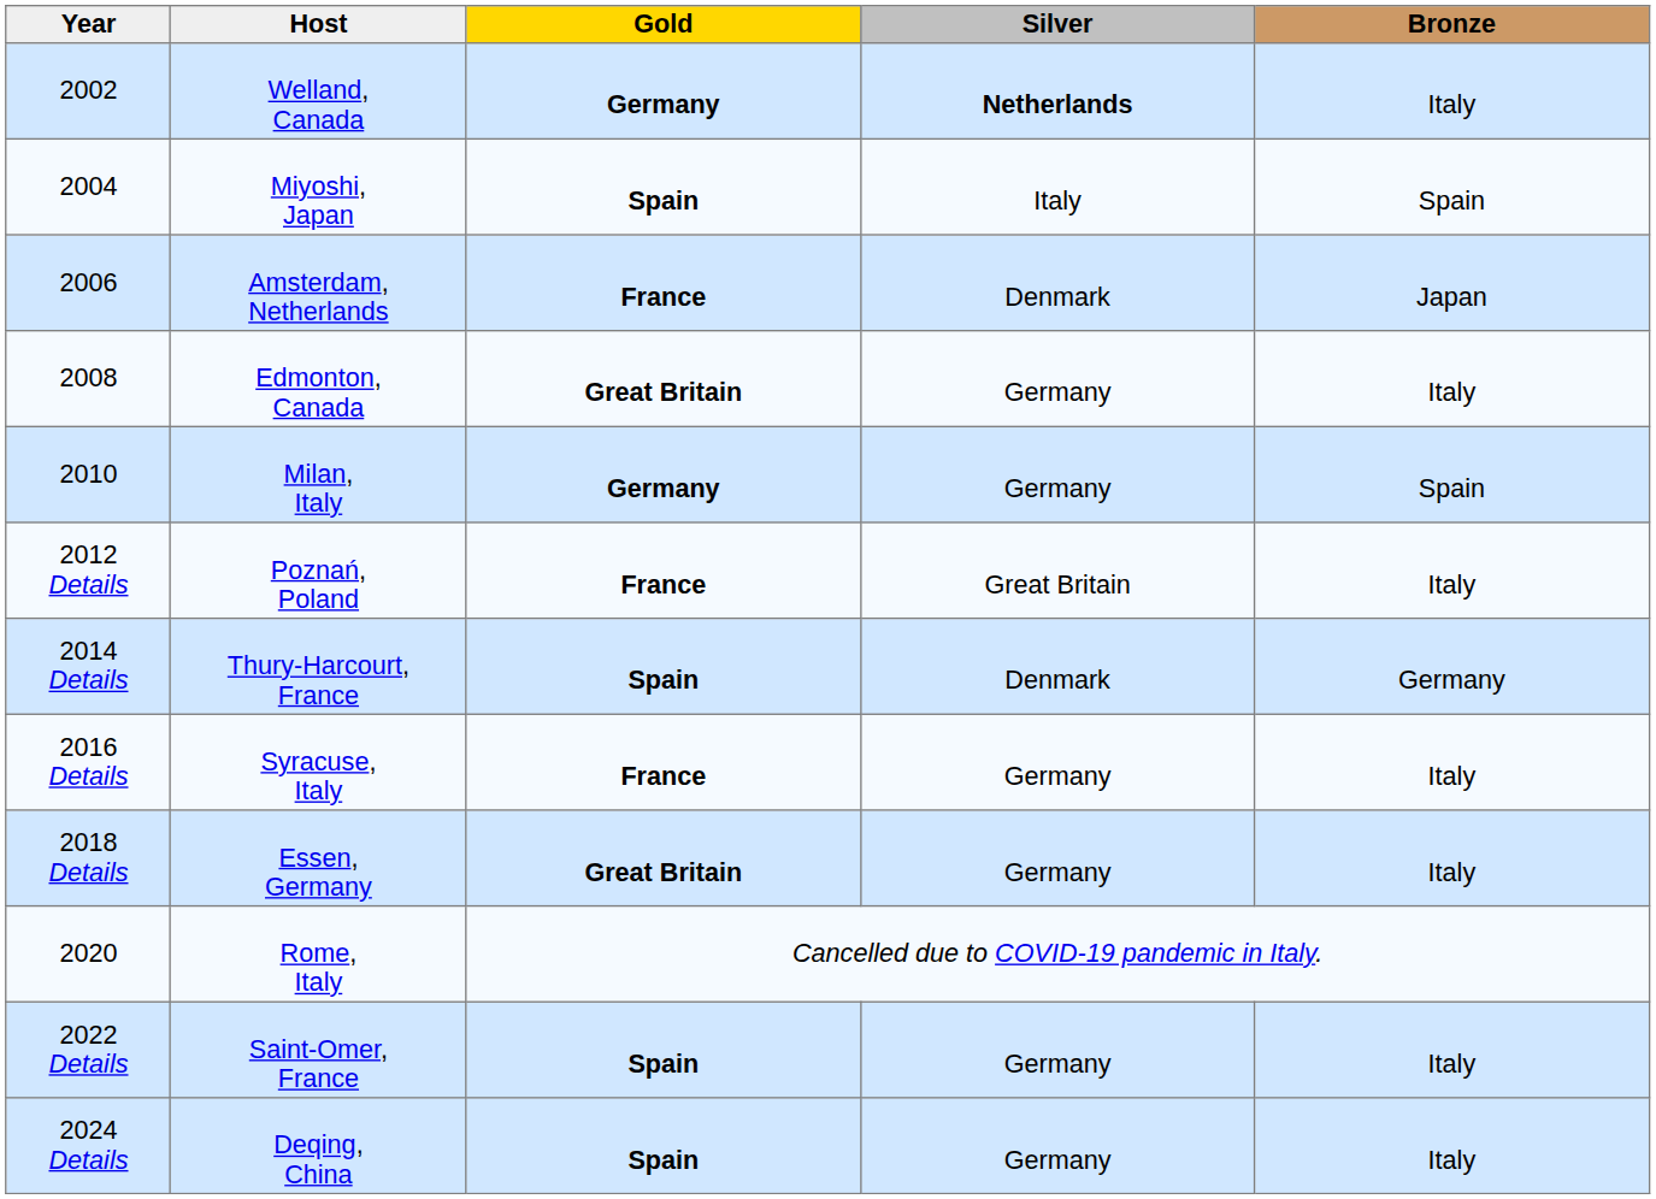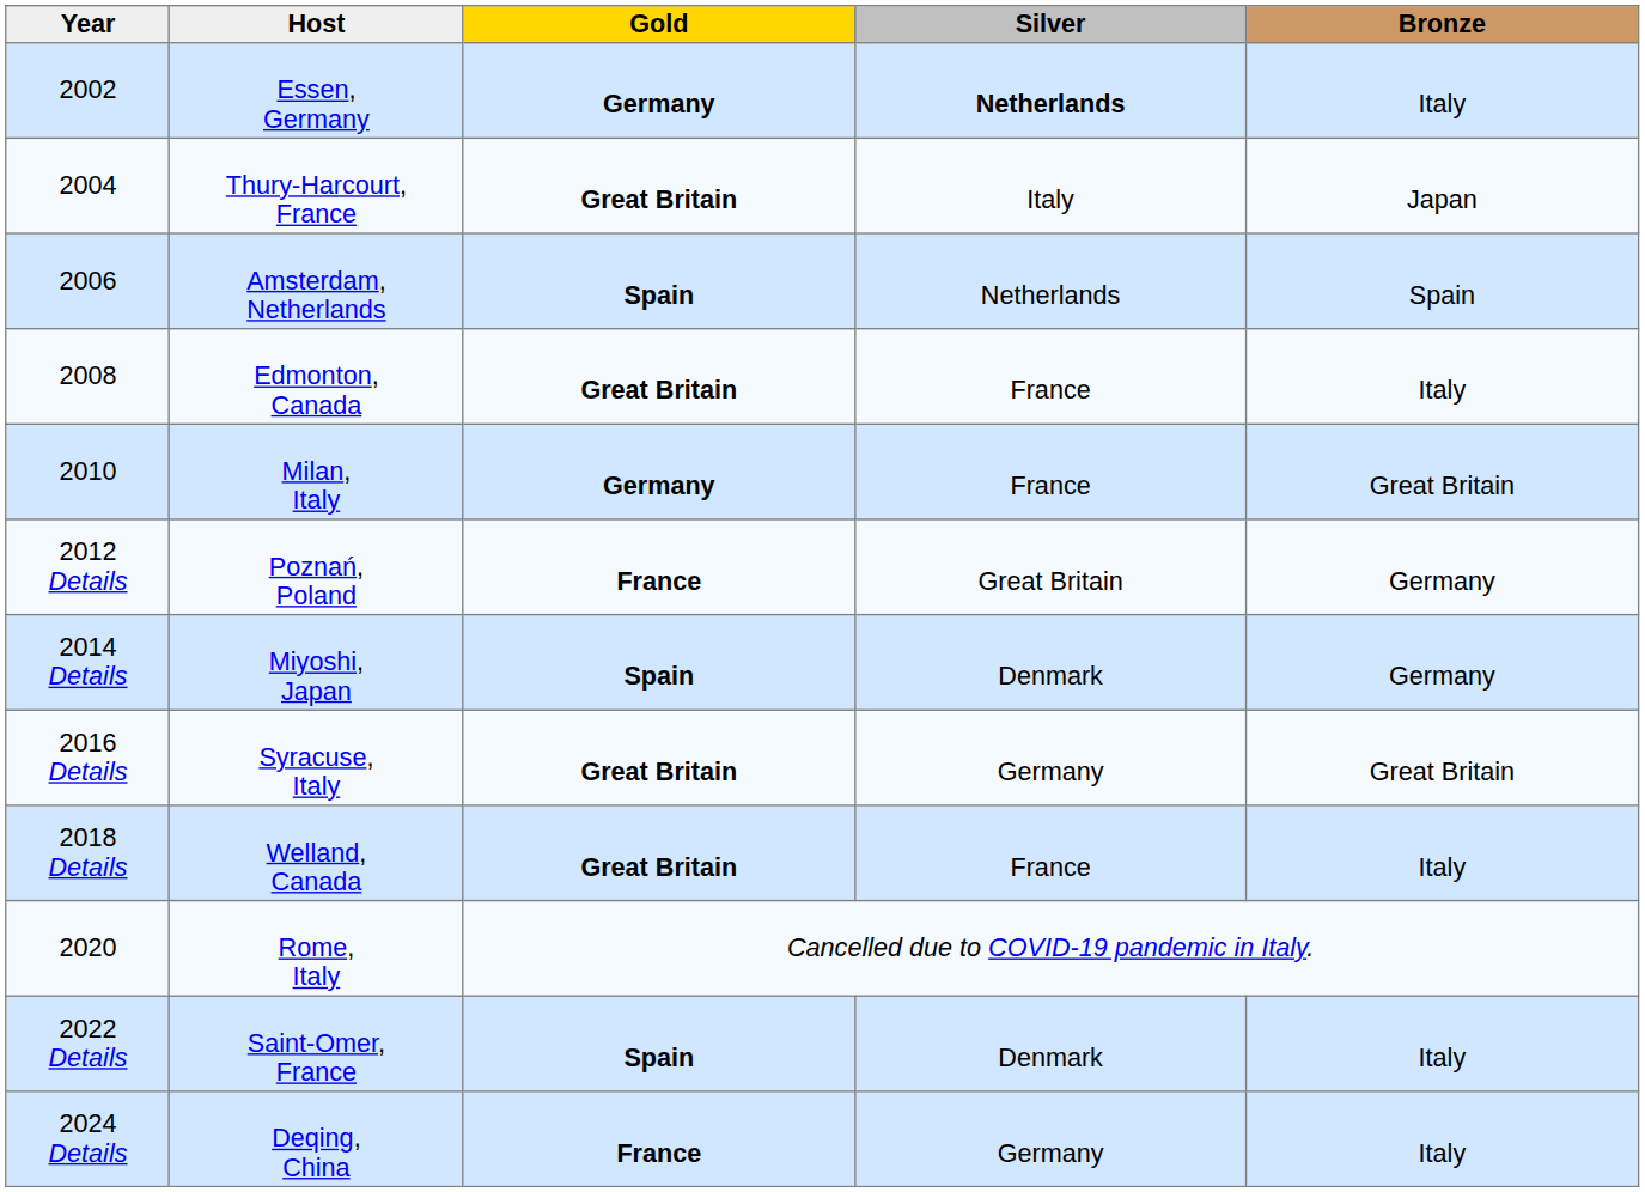2002 | Host: Welland, Canada -> Essen, Germany
2004 | Host: Miyoshi, Japan -> Thury-Harcourt, France
2004 | Gold: Spain -> Great Britain
2004 | Bronze: Spain -> Japan
2006 | Gold: France -> Spain
2006 | Silver: Denmark -> Netherlands
2006 | Bronze: Japan -> Spain
2008 | Silver: Germany -> France
2010 | Silver: Germany -> France
2010 | Bronze: Spain -> Great Britain
2012 Details | Bronze: Italy -> Germany
2014 Details | Host: Thury-Harcourt, France -> Miyoshi, Japan
2016 Details | Gold: France -> Great Britain
2016 Details | Bronze: Italy -> Great Britain
2018 Details | Host: Essen, Germany -> Welland, Canada
2018 Details | Silver: Germany -> France
2022 Details | Silver: Germany -> Denmark
2024 Details | Gold: Spain -> France
